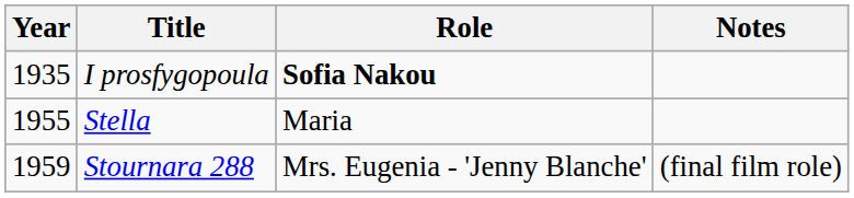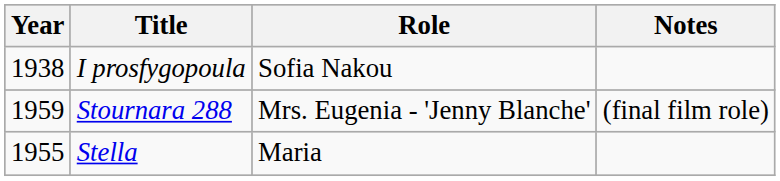I prosfygopoula | Year: 1935 -> 1938
I prosfygopoula | Role: bold -> normal
rows swapped: Stella <-> Stournara 288
